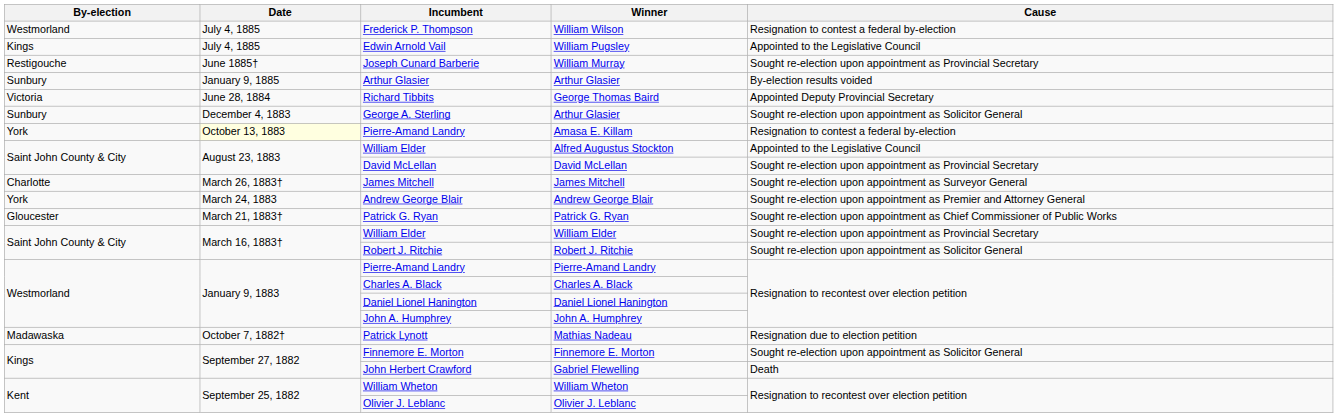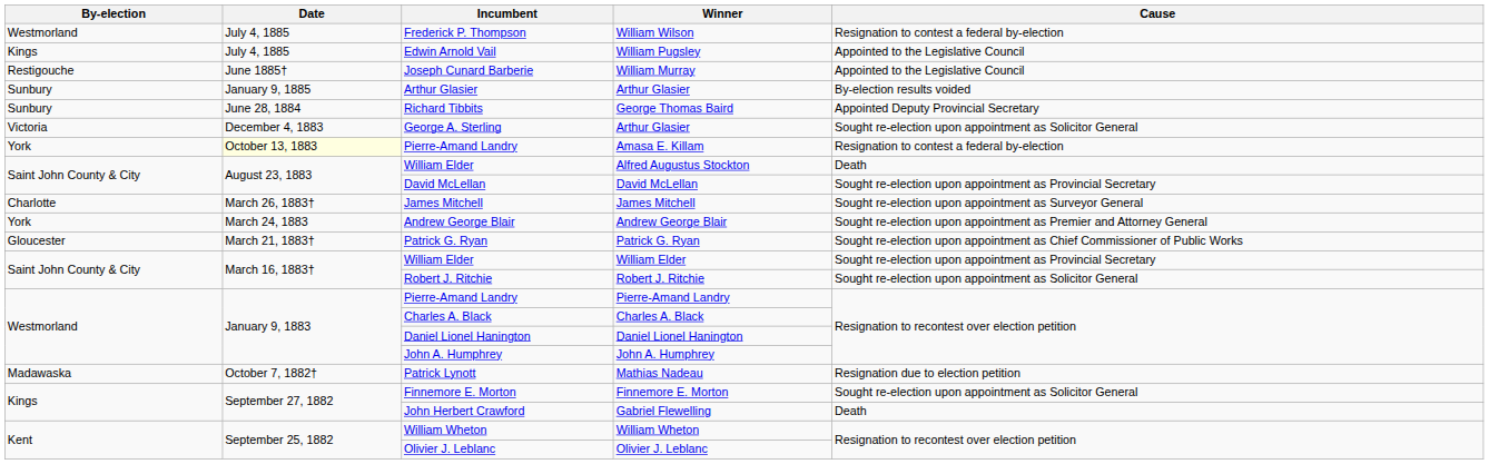William Murray | Cause: Sought re-election upon appointment as Provincial Secretary -> Appointed to the Legislative Council
George Thomas Baird | By-election: Victoria -> Sunbury
George A. Sterling / Arthur Glasier | By-election: Sunbury -> Victoria
Alfred Augustus Stockton | Cause: Appointed to the Legislative Council -> Death
